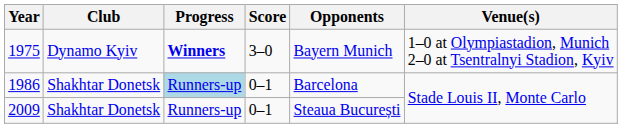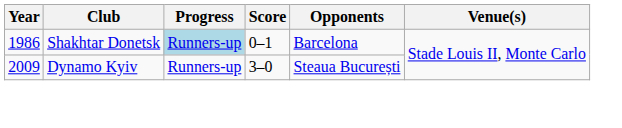- row: 1975 | Dynamo Kyiv | Winners | 3–0 | Bayern Munich | 1–0 at Olympiastadion, Munich 2–0 at Tsentralnyi Stadion, Kyiv
2009 | Club: Shakhtar Donetsk -> Dynamo Kyiv
2009 | Score: 0–1 -> 3–0
